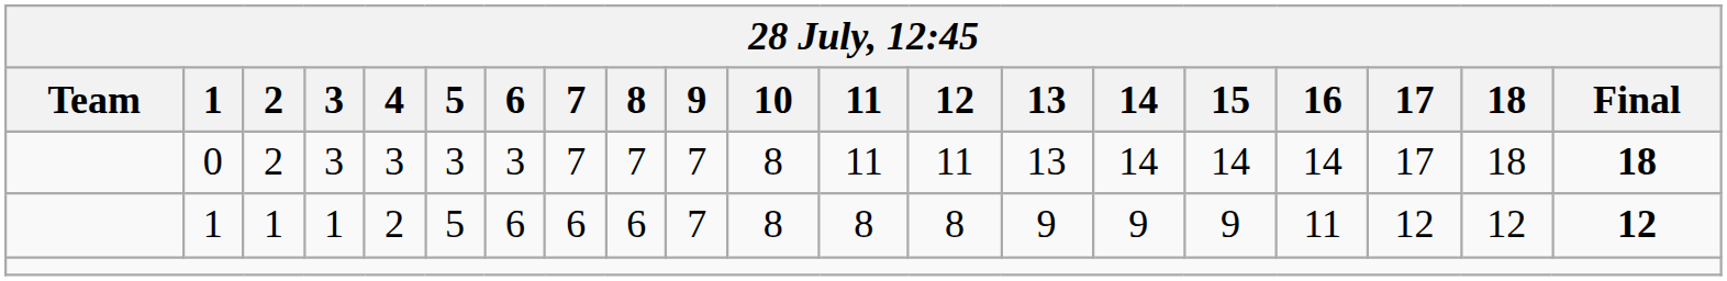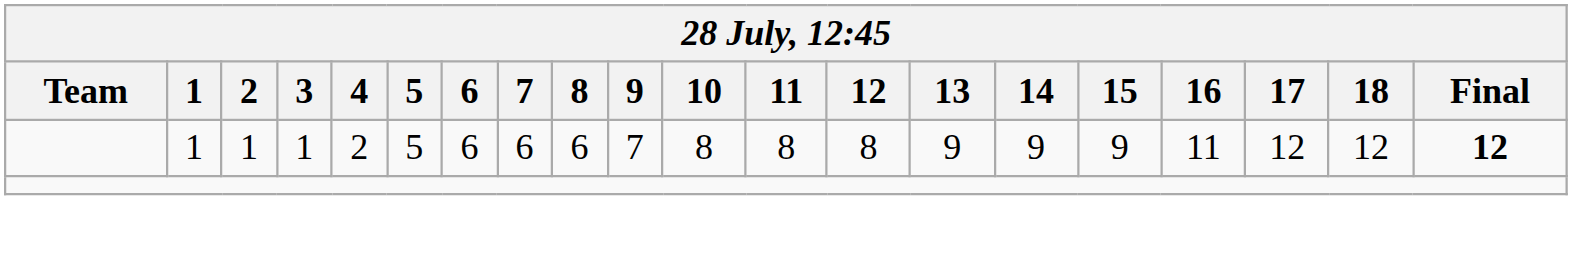- row: 0 | 2 | 3 | 3 | 3 | 3 | 7 | 7 | 7 | 8 | 11 | 11 | 13 | 14 | 14 | 14 | 17 | 18 | 18
